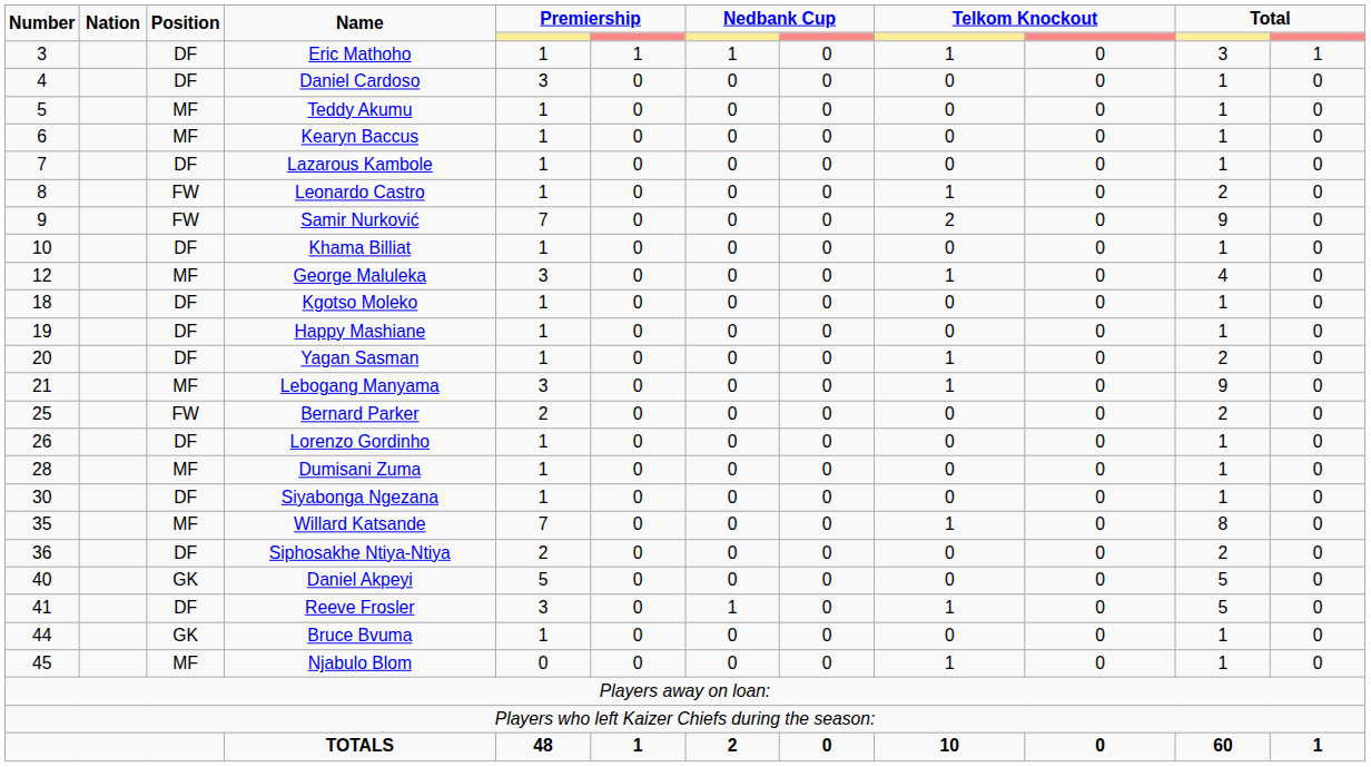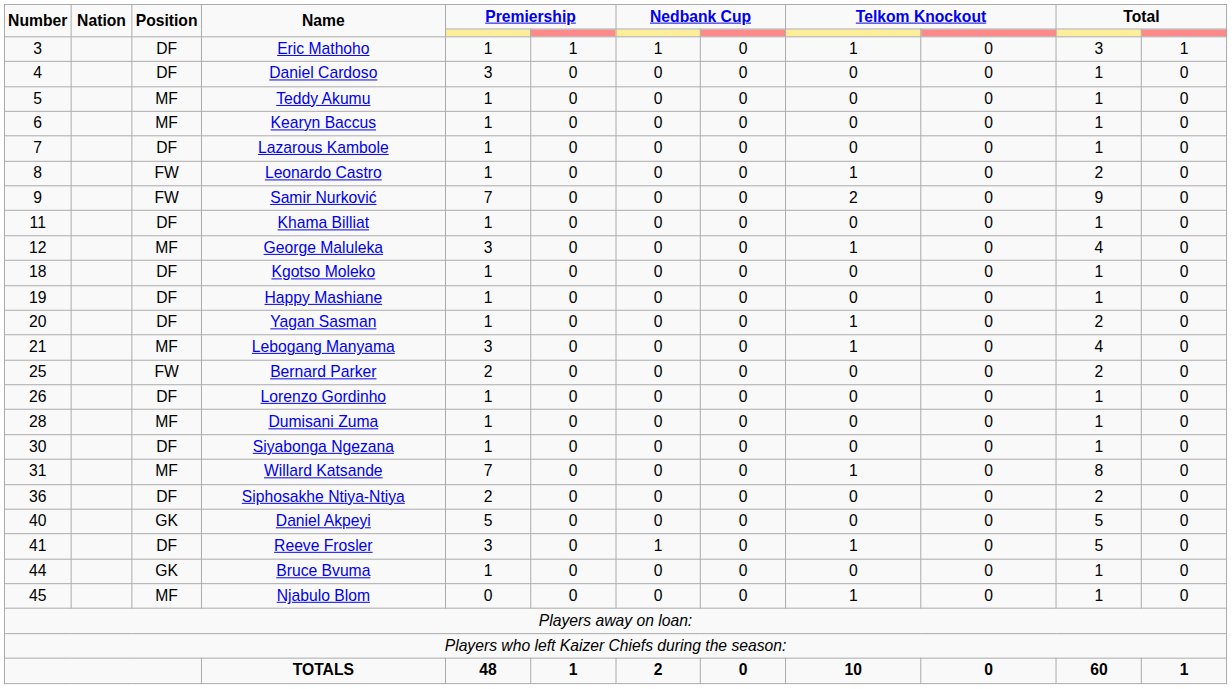Khama Billiat | Number: 10 -> 11
Lebogang Manyama | column 11: 9 -> 4
Willard Katsande | Number: 35 -> 31
